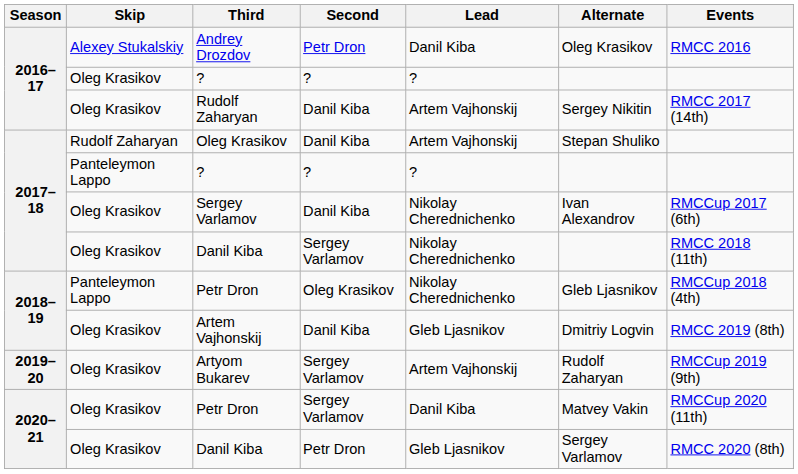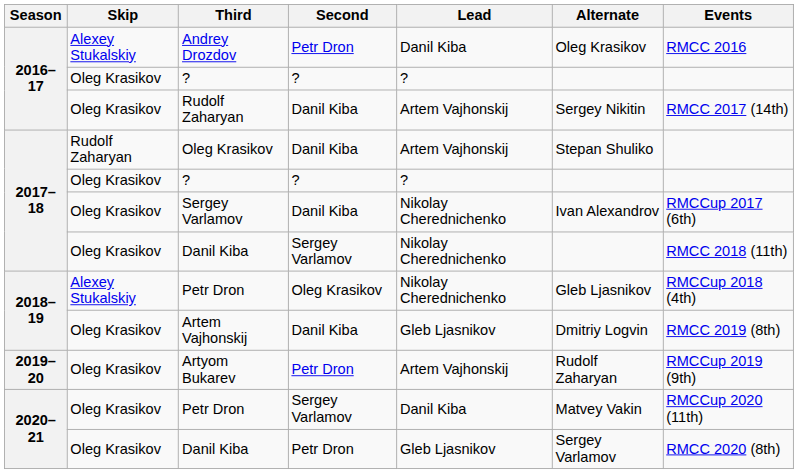2017–18 / ? | Skip: Panteleymon Lappo -> Oleg Krasikov
2018–19 / Petr Dron | Skip: Panteleymon Lappo -> Alexey Stukalskiy
Artyom Bukarev | Second: Sergey Varlamov -> Petr Dron
